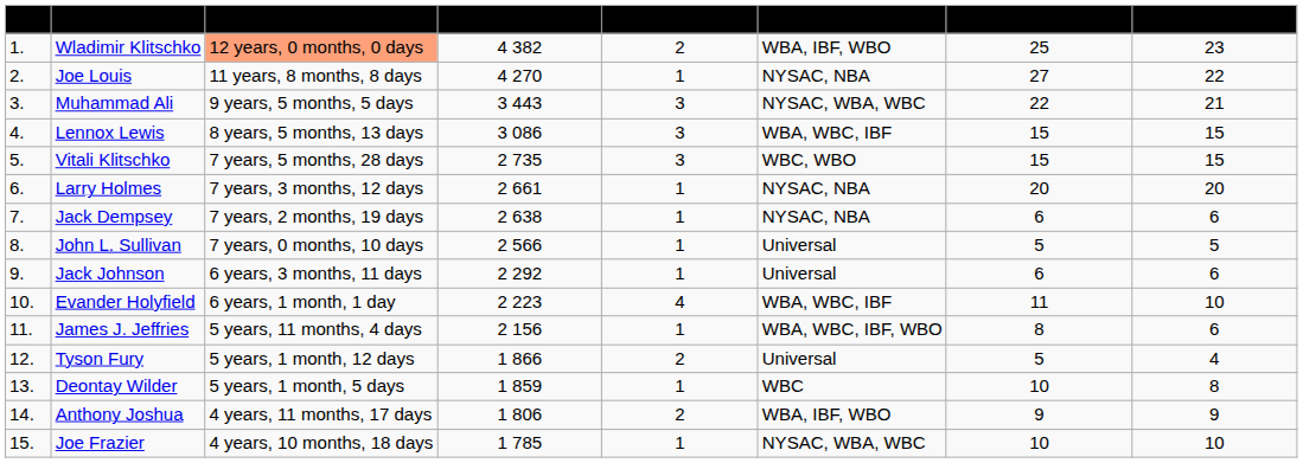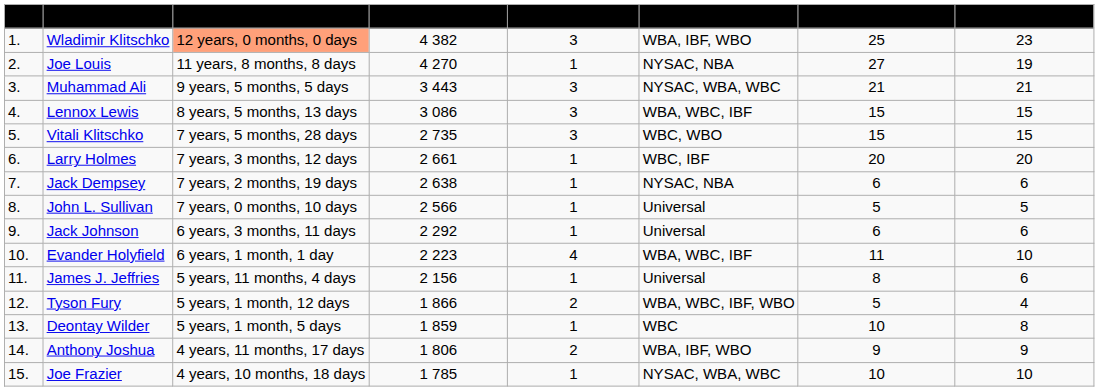Wladimir Klitschko | Number of reigns: 2 -> 3
Joe Louis | Opponents beaten: 22 -> 19
Muhammad Ali | Cumulative title wins: 22 -> 21
Larry Holmes | Title recognition: NYSAC, NBA -> WBC, IBF
James J. Jeffries | Title recognition: WBA, WBC, IBF, WBO -> Universal
Tyson Fury | Title recognition: Universal -> WBA, WBC, IBF, WBO
